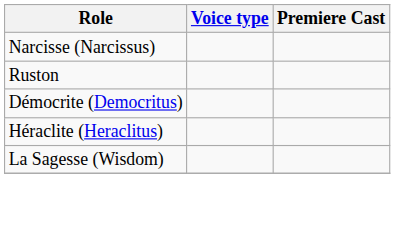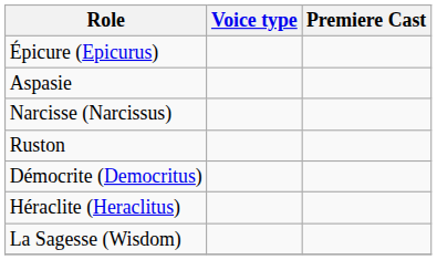+ row: Épicure (Epicurus)
+ row: Aspasie
